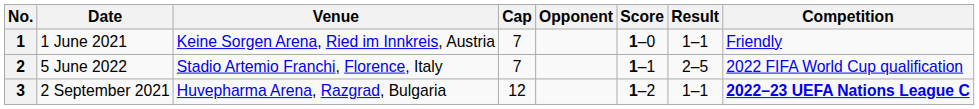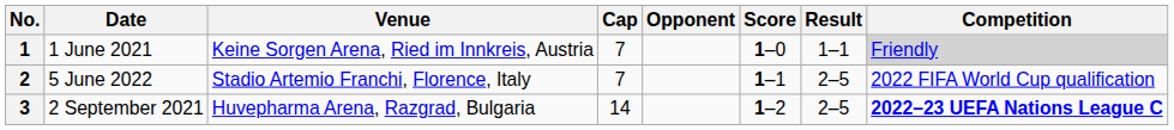1 | Competition: no background -> lightgrey background
3 | Cap: 12 -> 14
3 | Result: 1–1 -> 2–5
